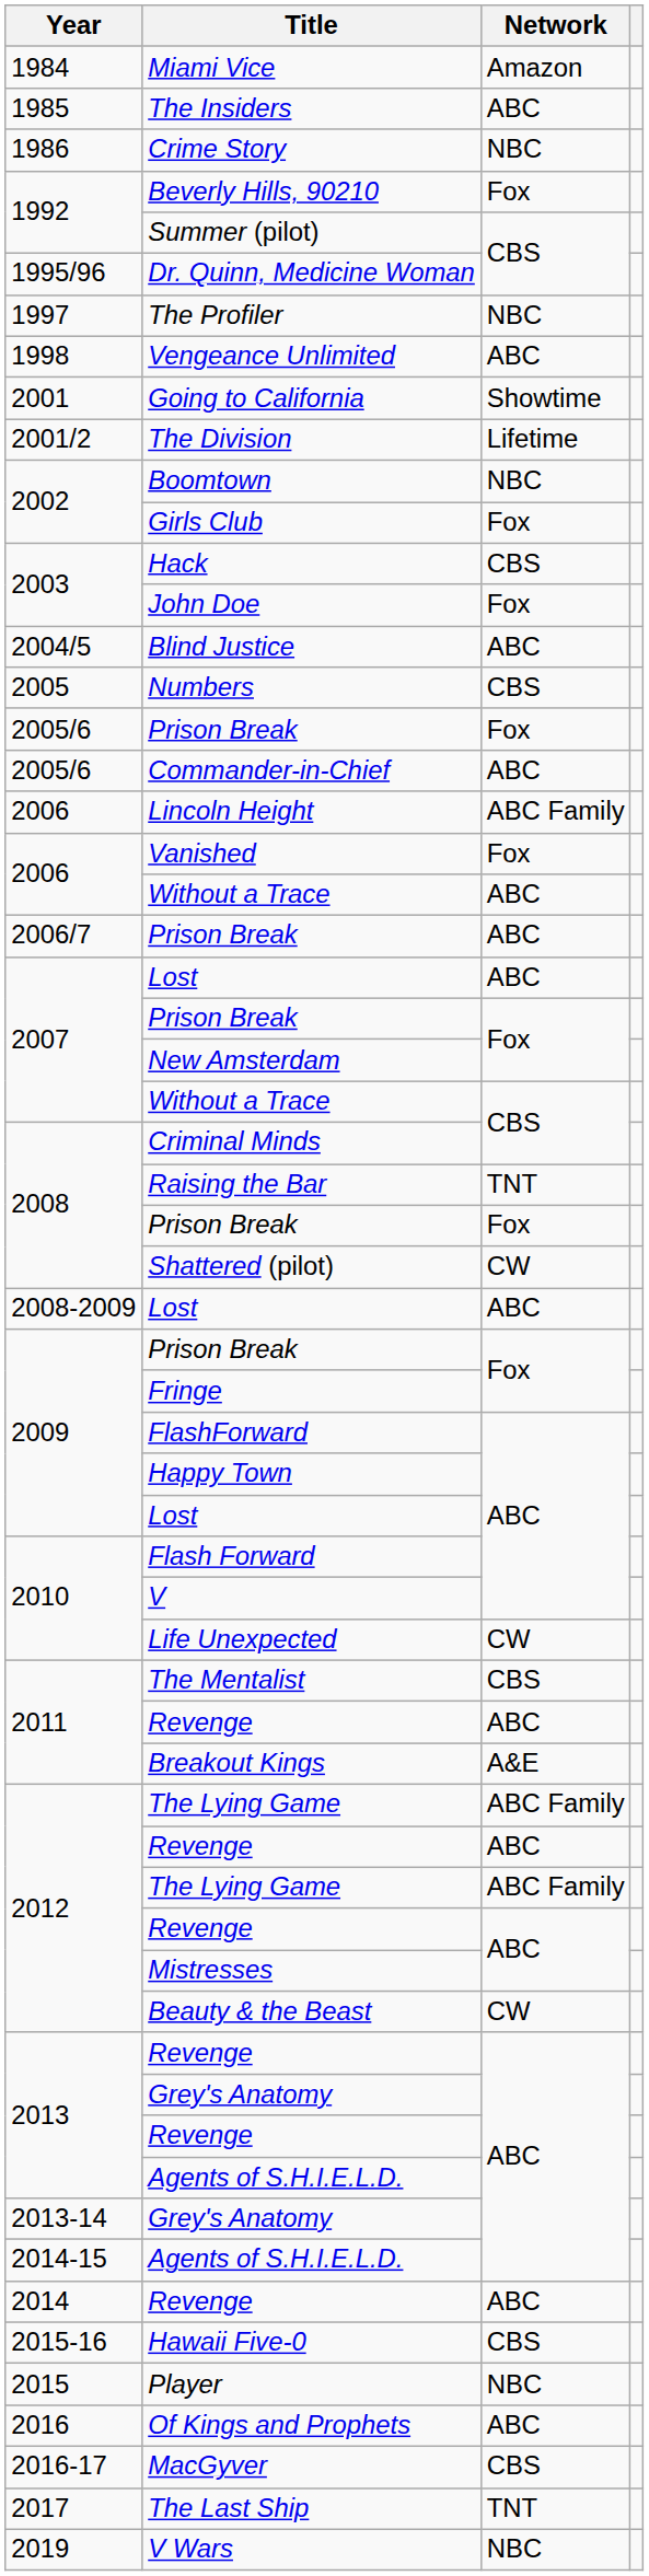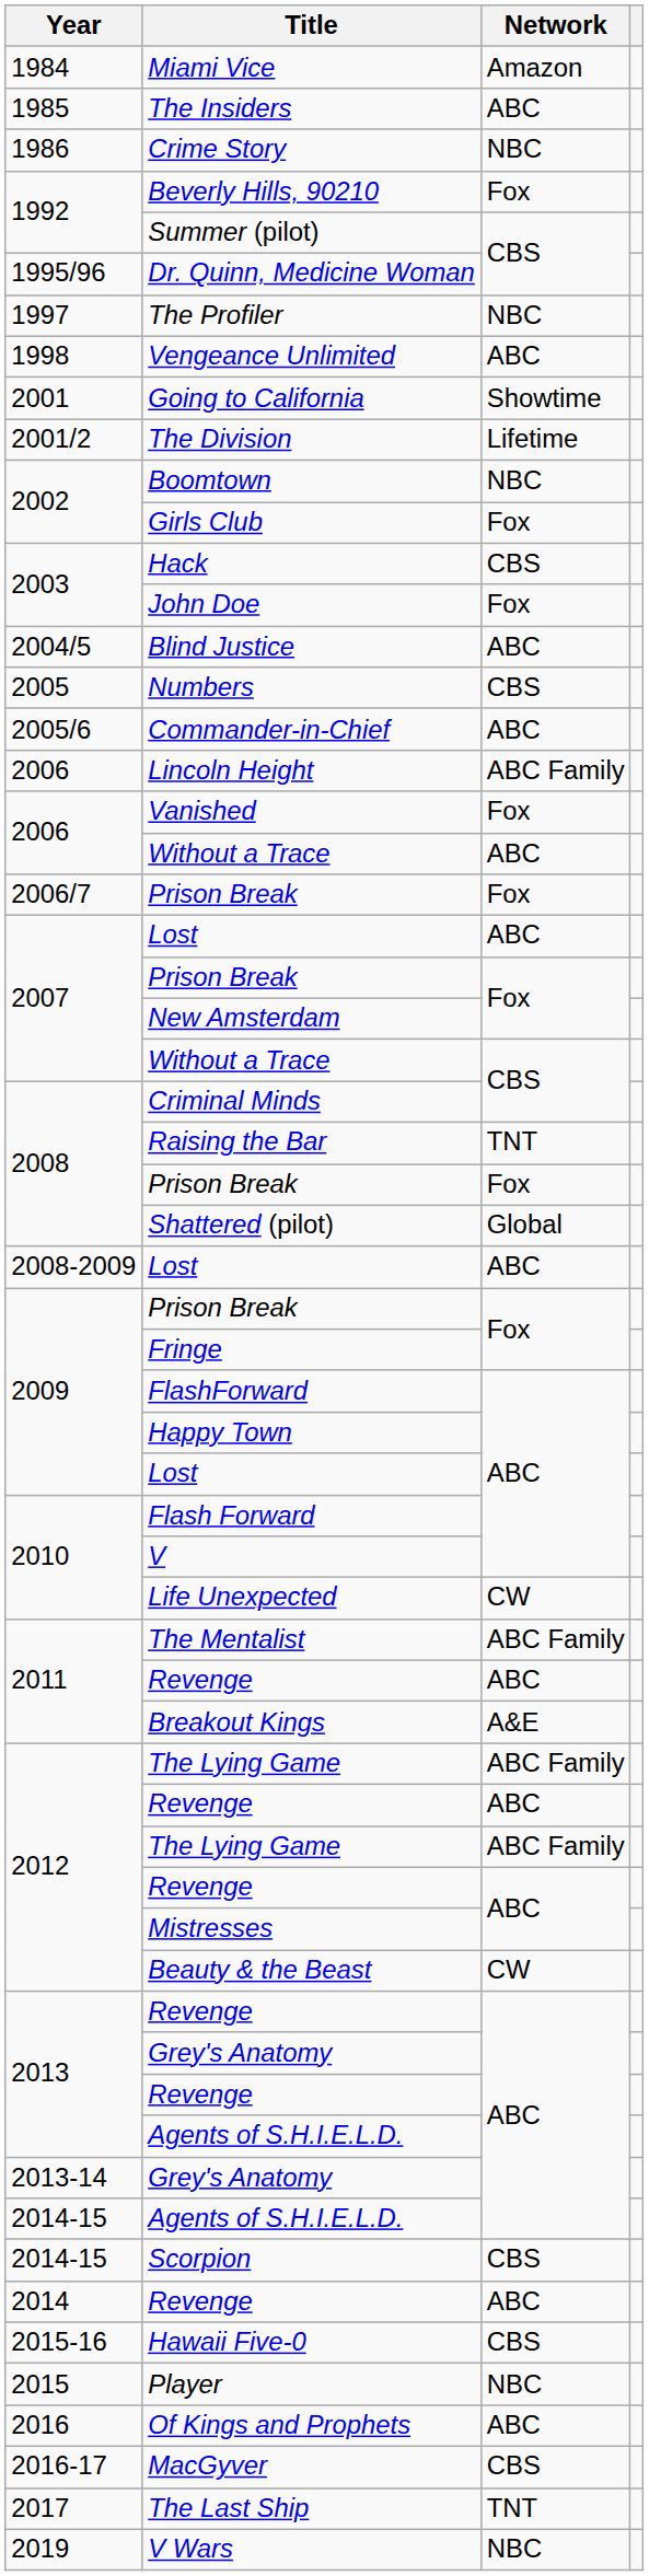- row: 2005/6 | Prison Break | Fox
2006/7 / Prison Break | Network: ABC -> Fox
Shattered (pilot) | Network: CW -> Global
The Mentalist | Network: CBS -> ABC Family
+ row: 2014-15 | Scorpion | CBS
